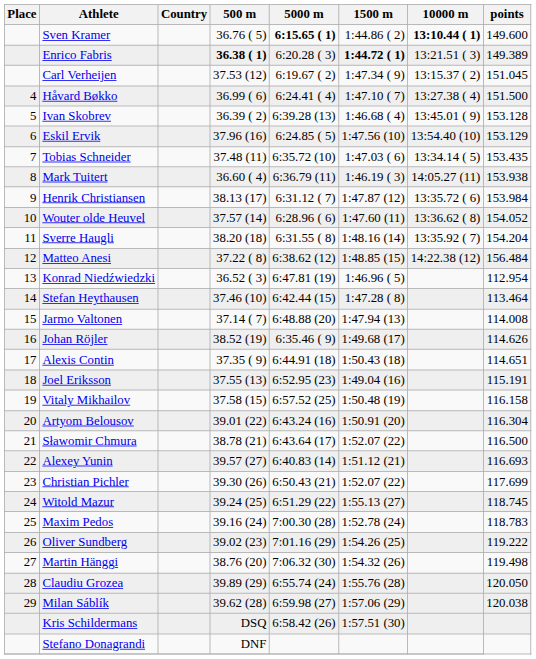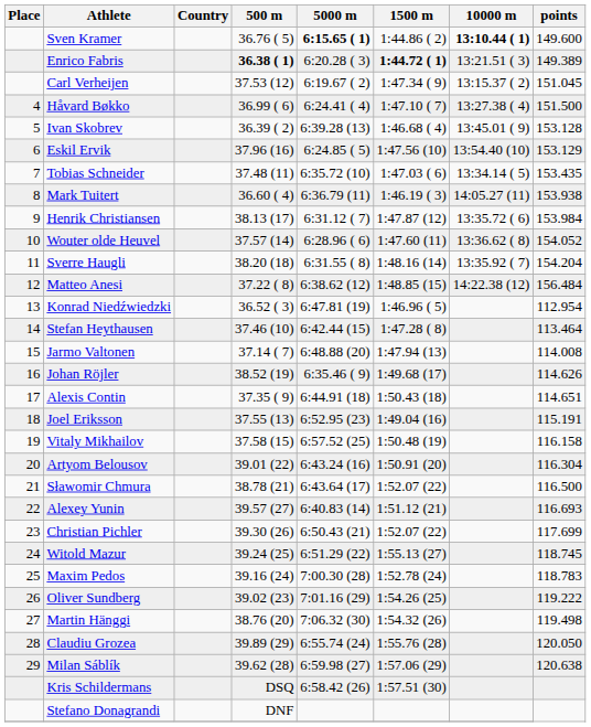Milan Sáblík | points: 120.038 -> 120.638
